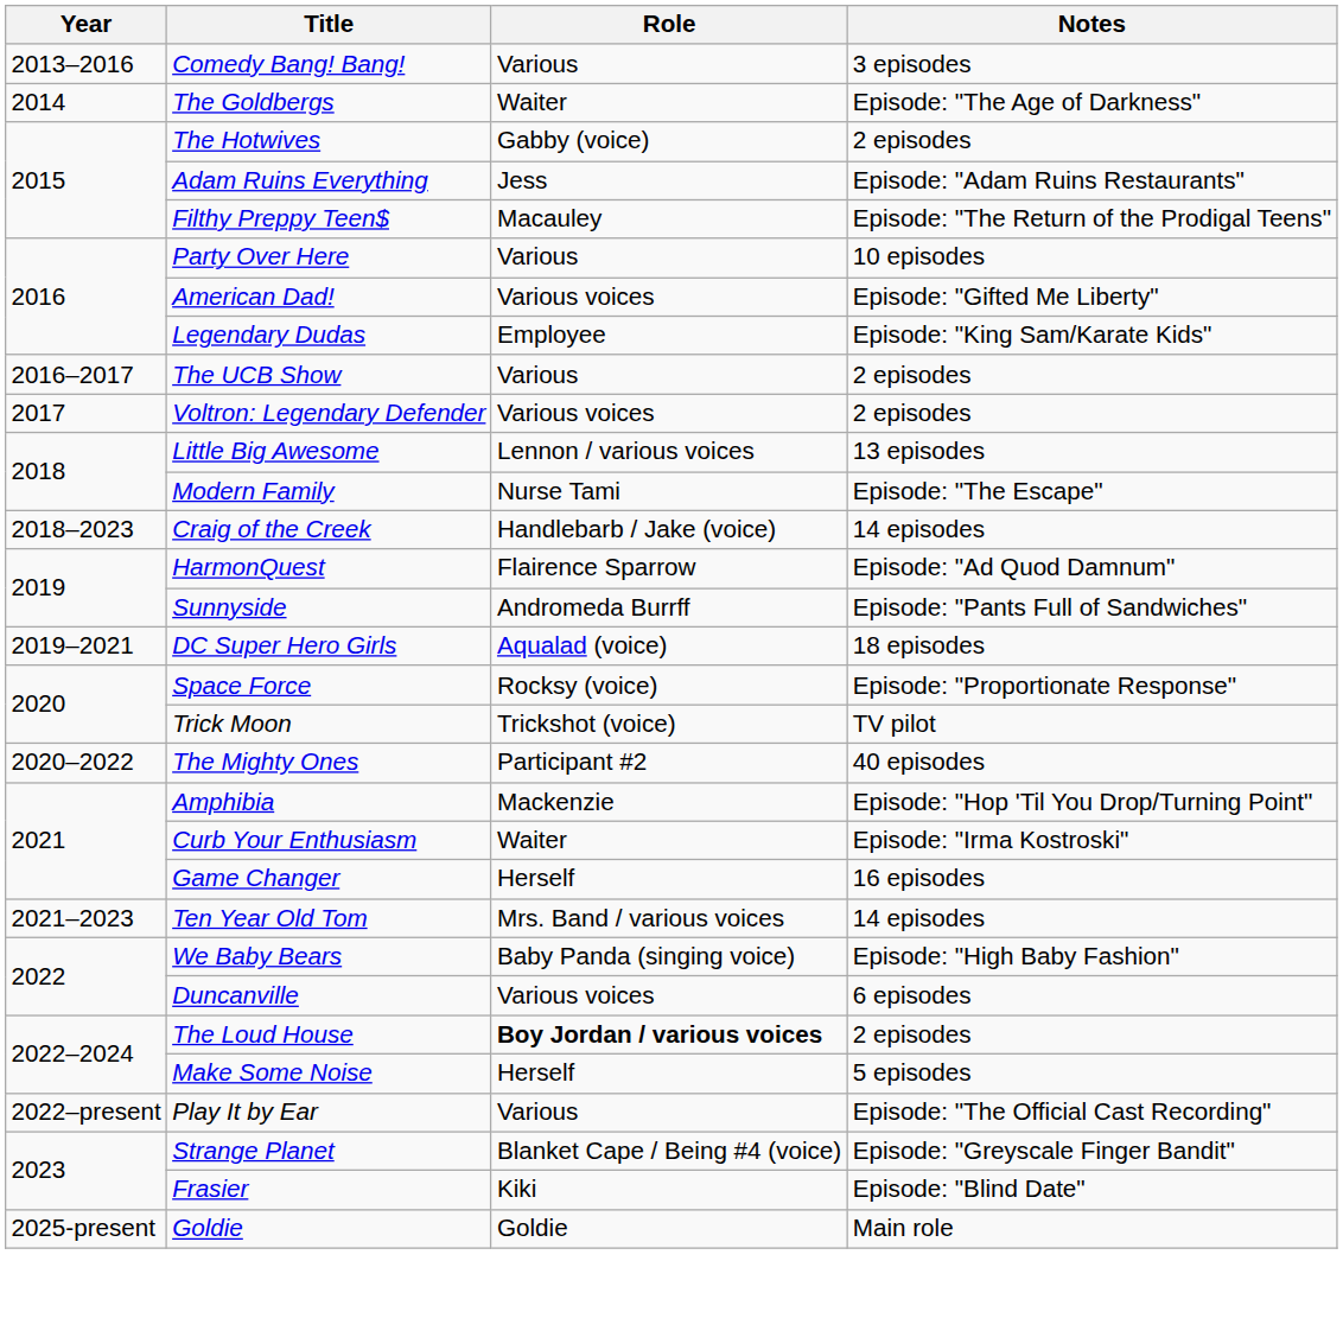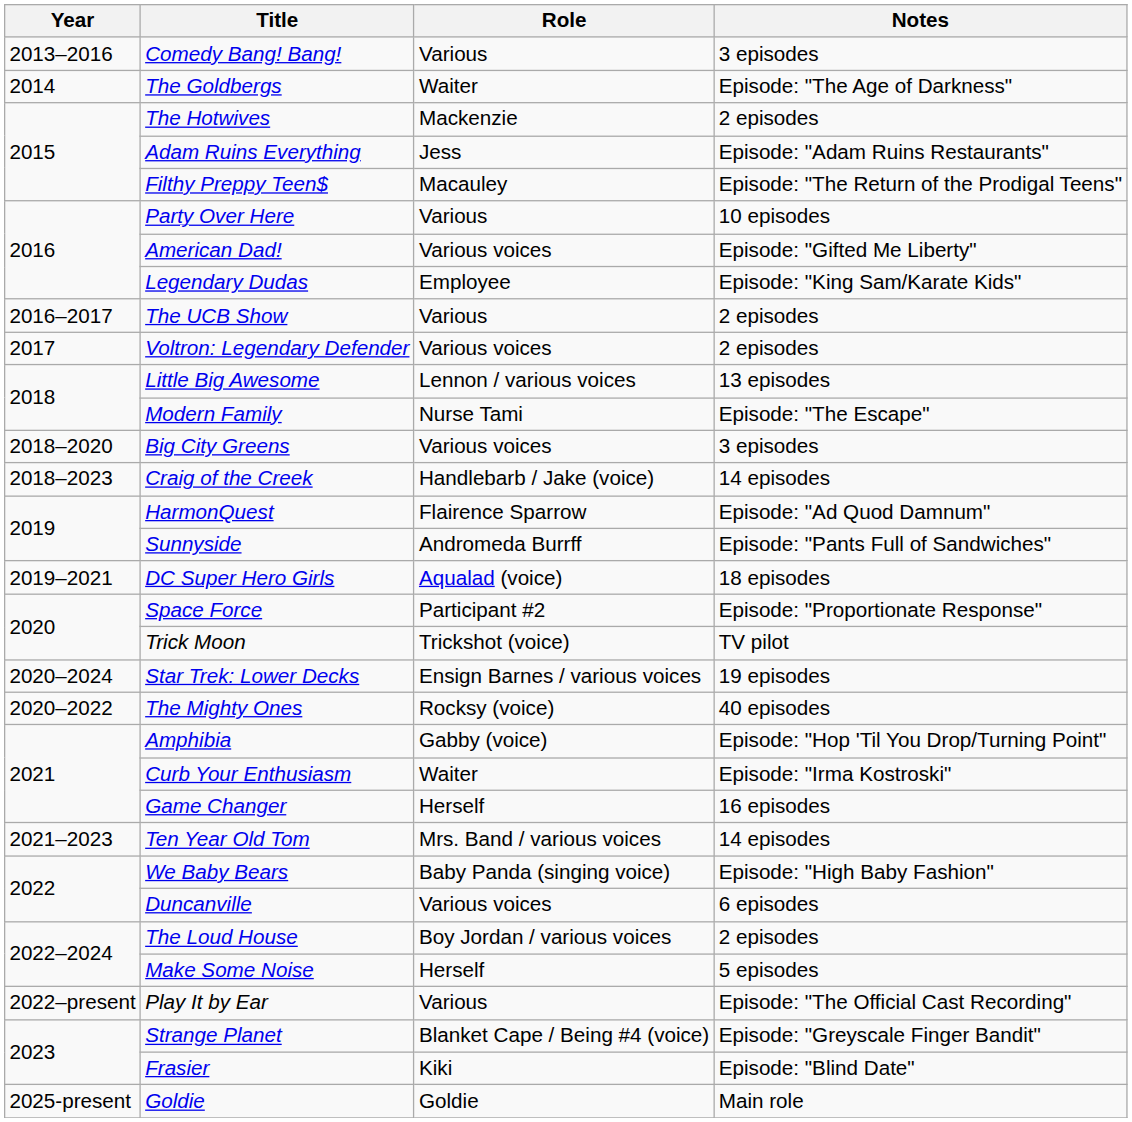The Hotwives | Role: Gabby (voice) -> Mackenzie
+ row: 2018–2020 | Big City Greens | Various voices | 3 episodes
Space Force | Role: Rocksy (voice) -> Participant #2
+ row: 2020–2024 | Star Trek: Lower Decks | Ensign Barnes / various voices | 19 episodes
The Mighty Ones | Role: Participant #2 -> Rocksy (voice)
Amphibia | Role: Mackenzie -> Gabby (voice)
The Loud House | Role: bold -> normal
